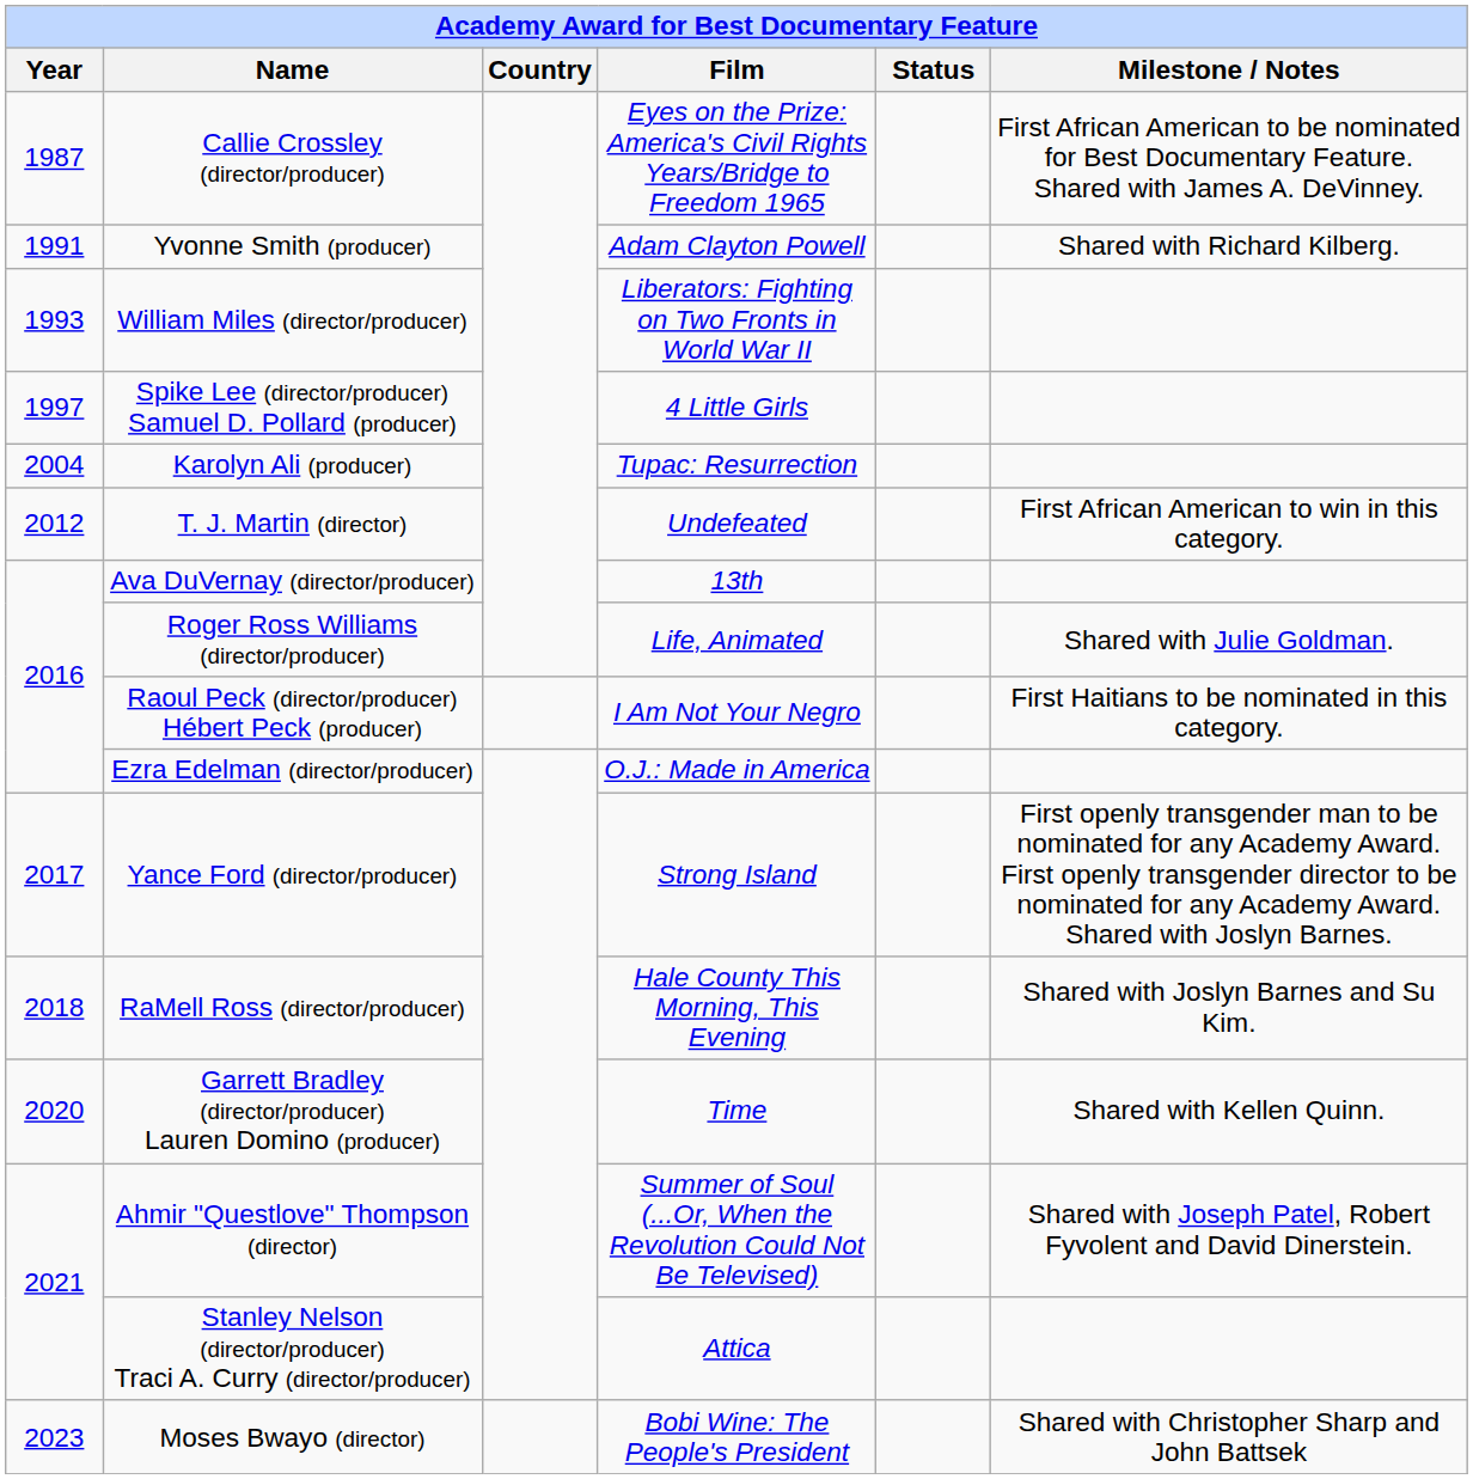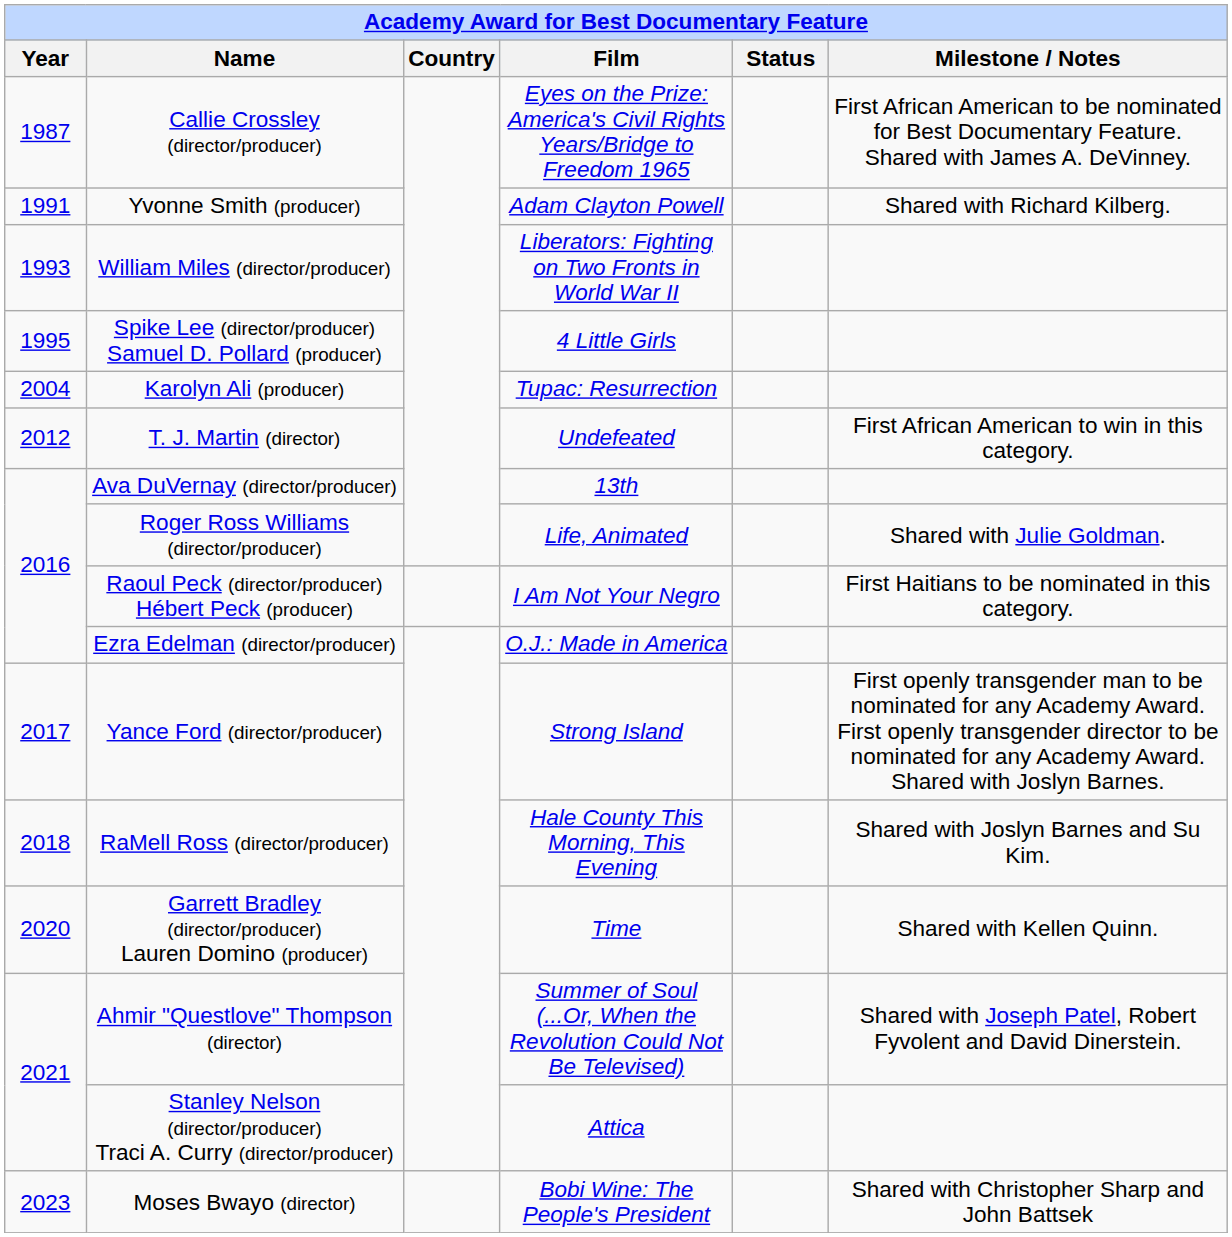Spike Lee (director/producer) Samuel D. Pollard (producer) | Year: 1997 -> 1995
